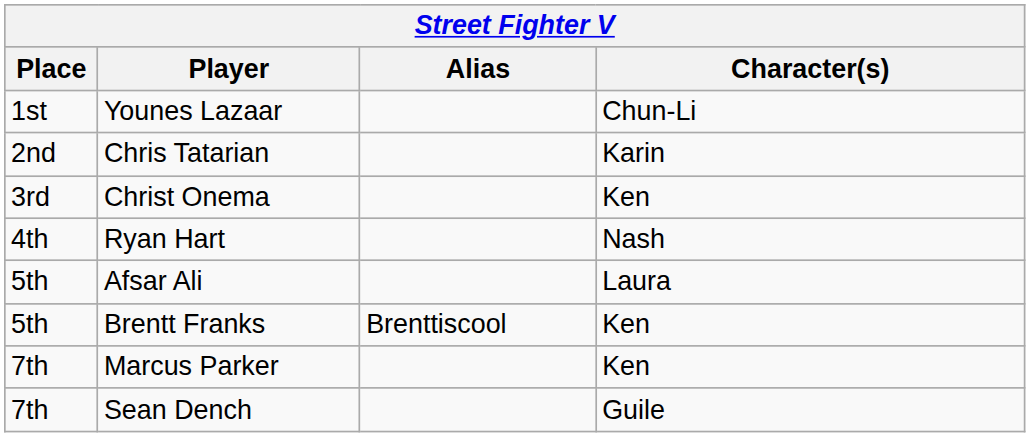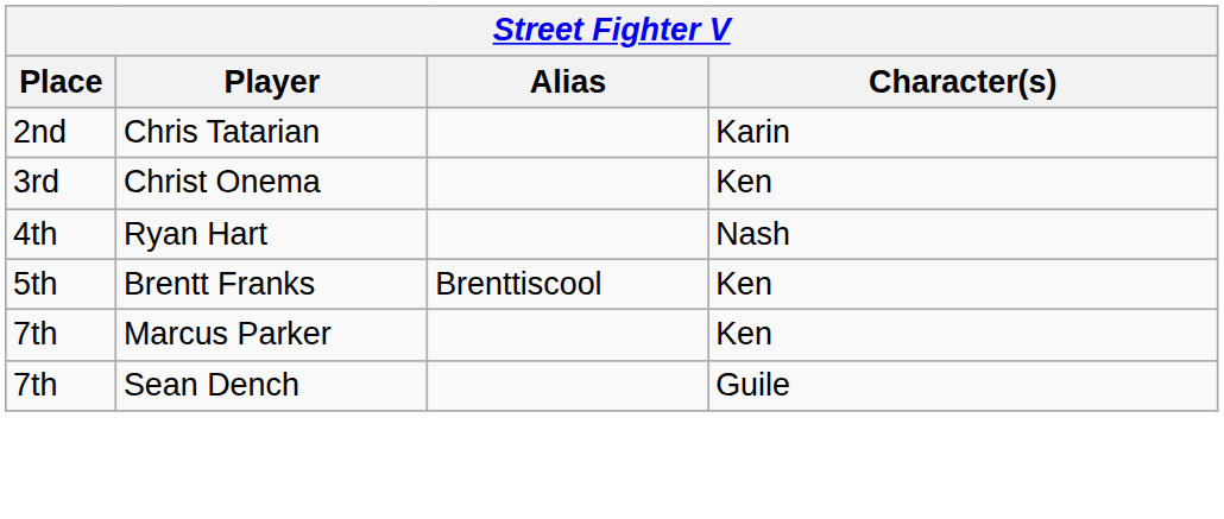- row: 1st | Younes Lazaar | Chun-Li
- row: 5th | Afsar Ali | Laura
